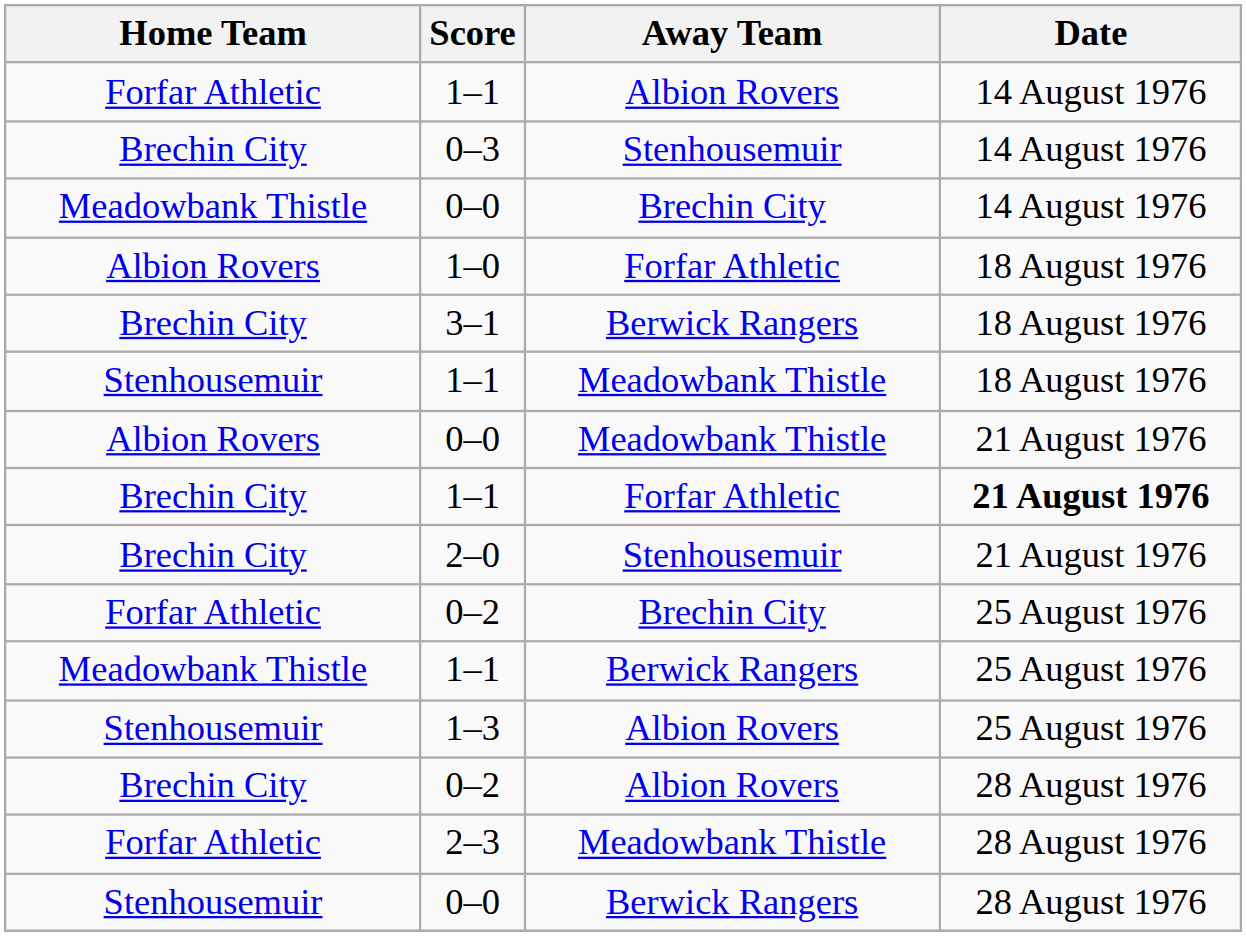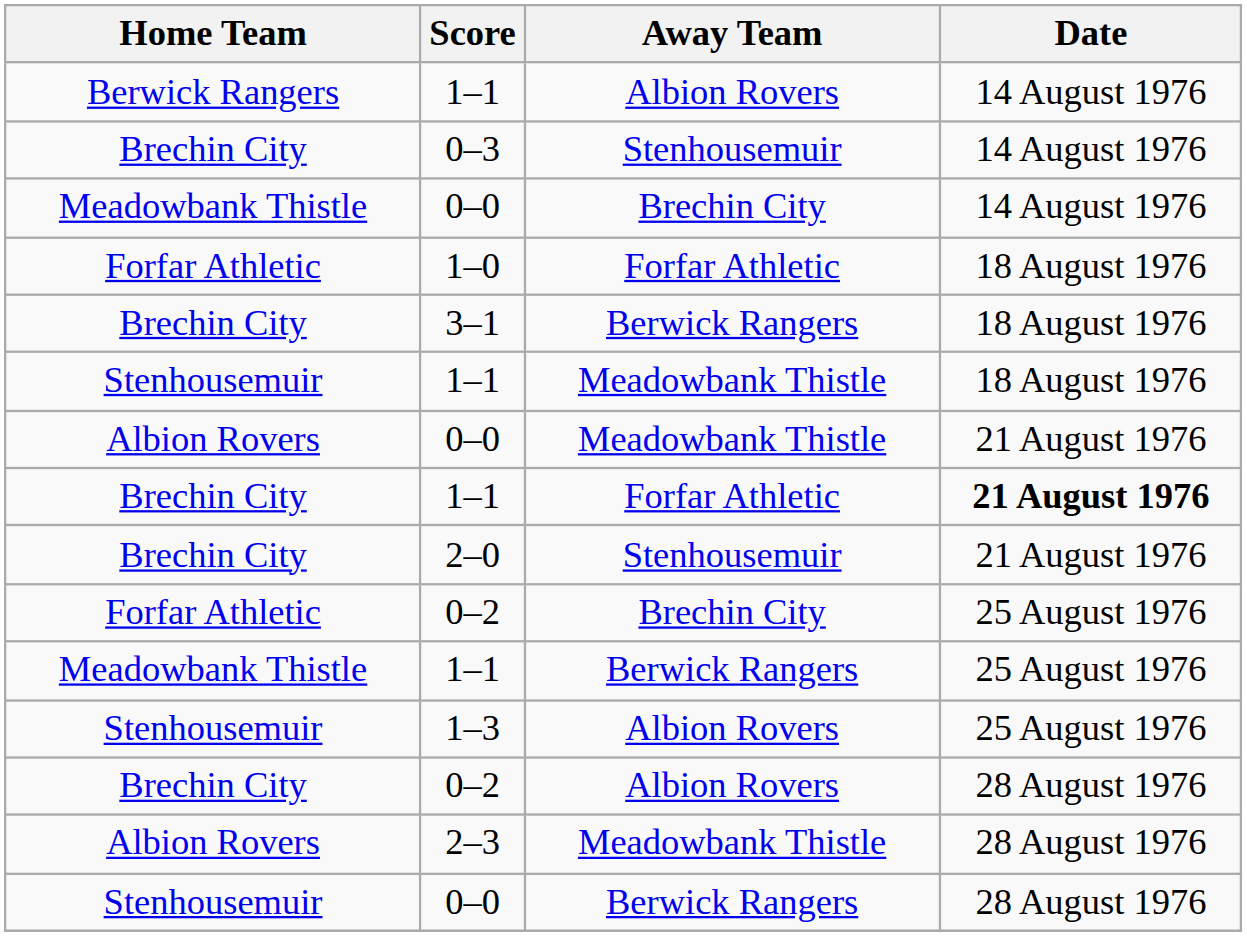1–1 / Albion Rovers | Home Team: Forfar Athletic -> Berwick Rangers
1–0 | Home Team: Albion Rovers -> Forfar Athletic
2–3 | Home Team: Forfar Athletic -> Albion Rovers
